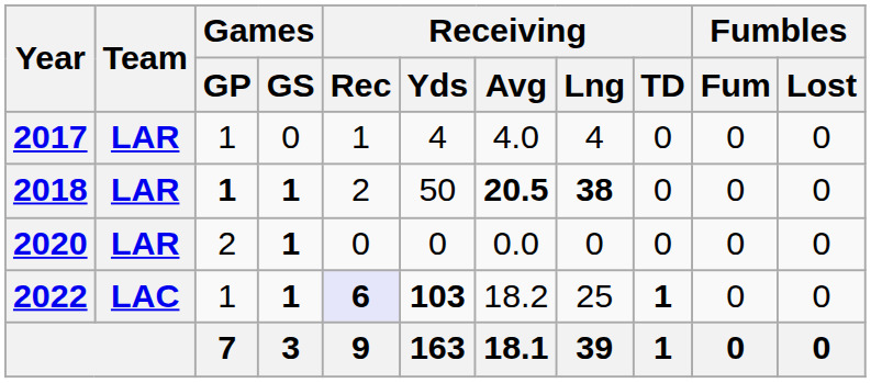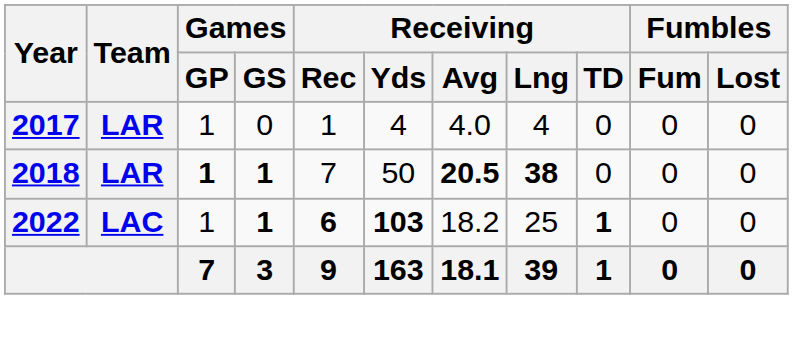2018 | Receiving / Rec: 2 -> 7
- row: 2020 | LAR | 2 | 1 | 0 | 0 | 0.0 | 0 | 0 | 0 | 0
2022 | Receiving / Rec: lavender background -> no background
